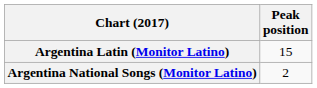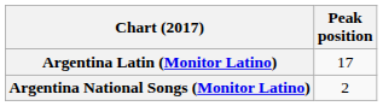Argentina Latin (Monitor Latino) | Peak position: 15 -> 17
